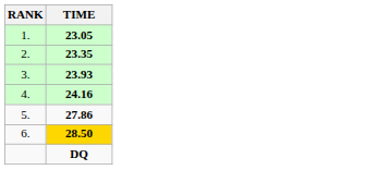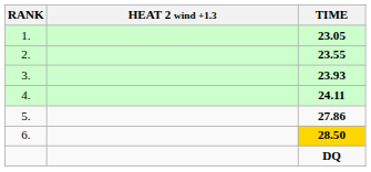+ column: HEAT 2 wind +1.3
2. | TIME: 23.35 -> 23.55
4. | TIME: 24.16 -> 24.11
